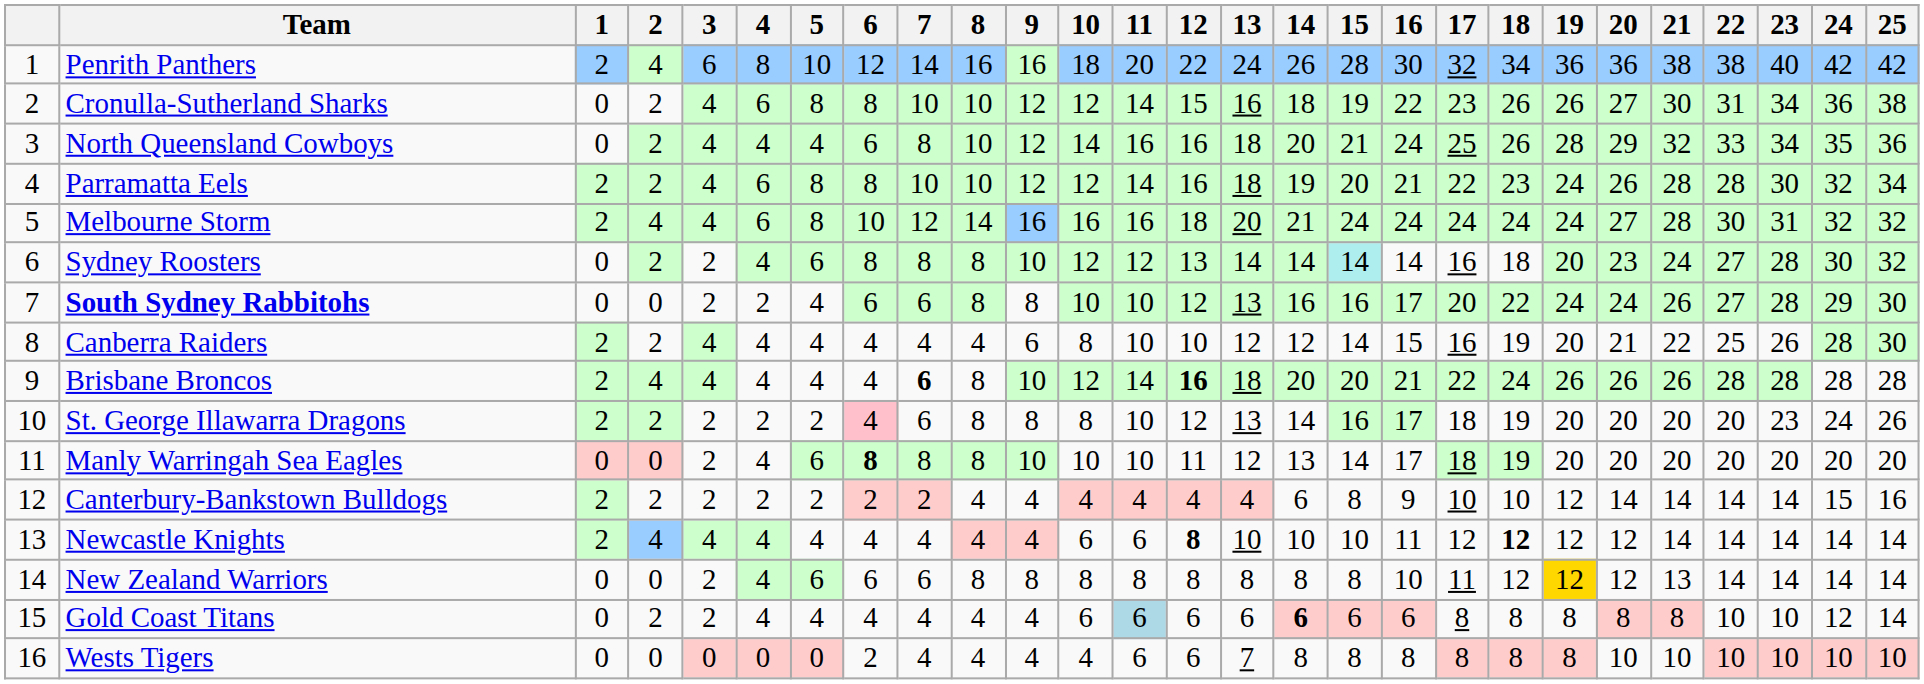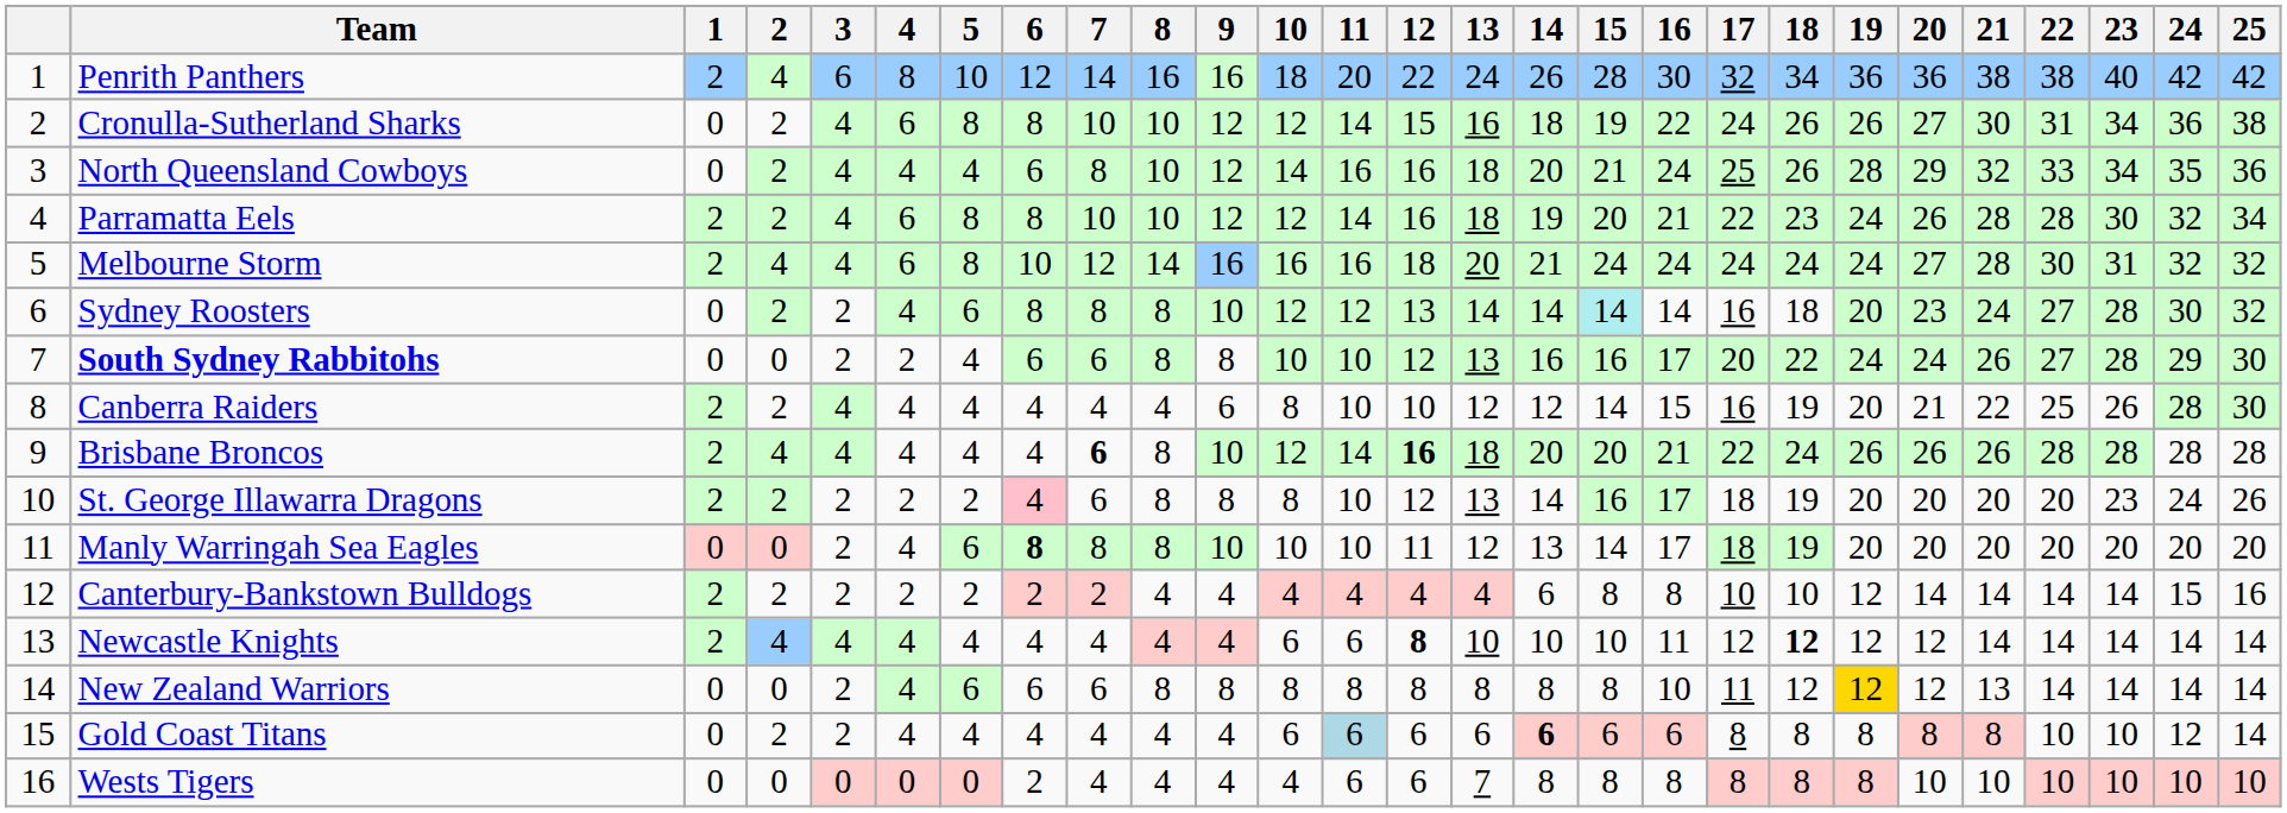Cronulla-Sutherland Sharks | 17: 23 -> 24
Canterbury-Bankstown Bulldogs | 16: 9 -> 8
